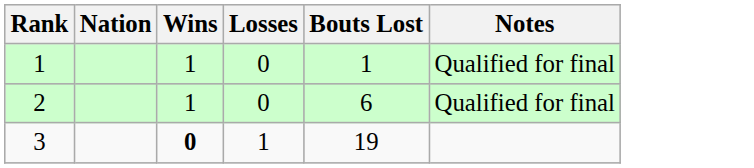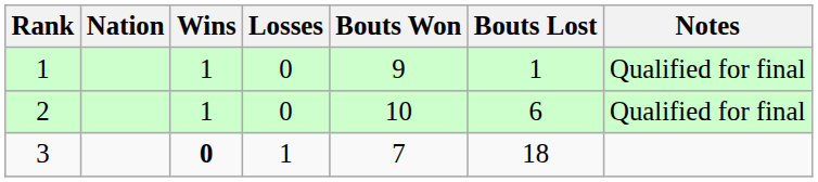+ column: Bouts Won | 9 | 10 | 7
3 | Bouts Lost: 19 -> 18
